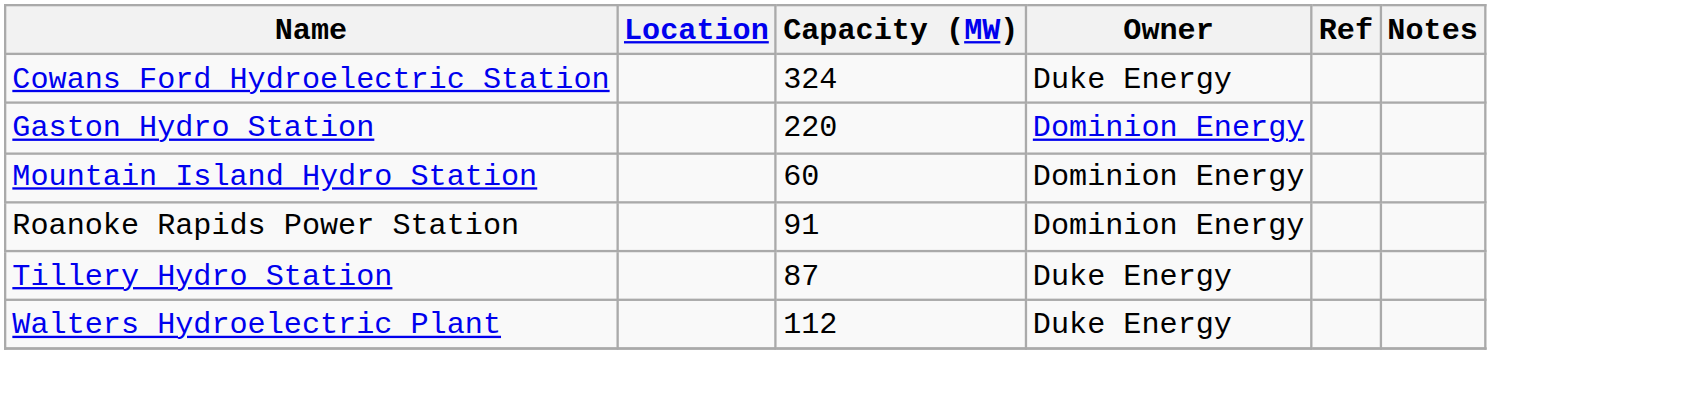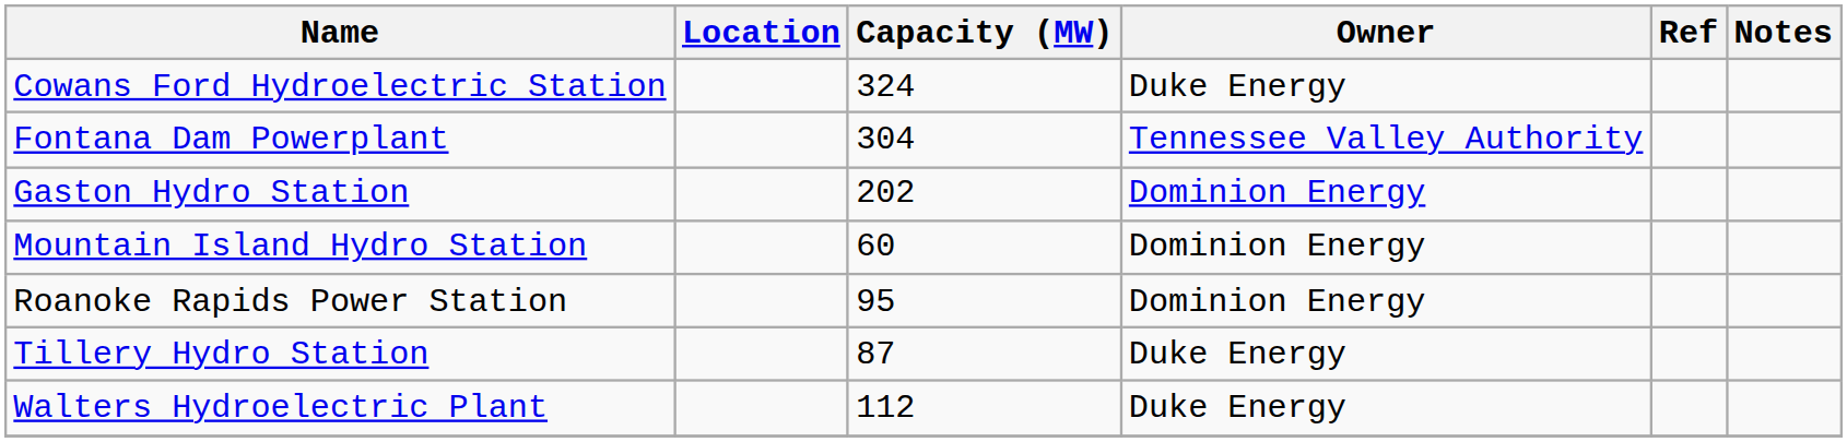+ row: Fontana Dam Powerplant | 304 | Tennessee Valley Authority
Gaston Hydro Station | Capacity (MW): 220 -> 202
Roanoke Rapids Power Station | Capacity (MW): 91 -> 95
